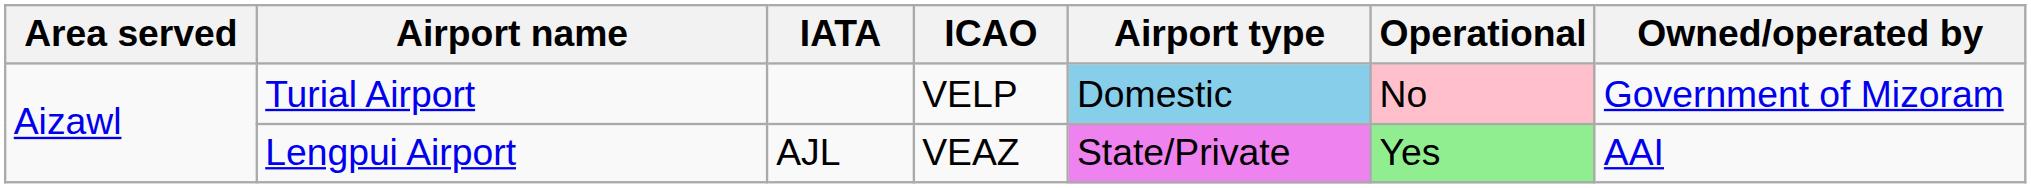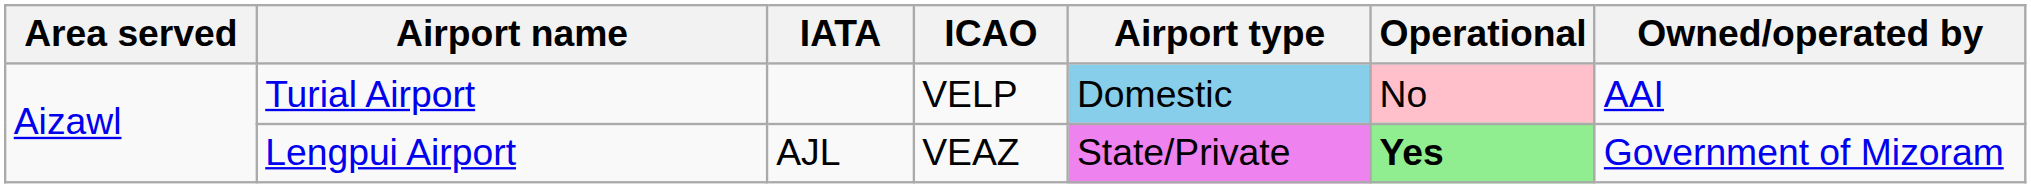Turial Airport | Owned/operated by: Government of Mizoram -> AAI
Lengpui Airport | Operational: normal -> bold
Lengpui Airport | Owned/operated by: AAI -> Government of Mizoram
